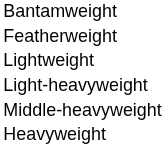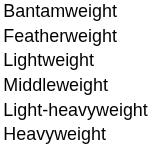+ row: Middleweight
- row: Middle-heavyweight
